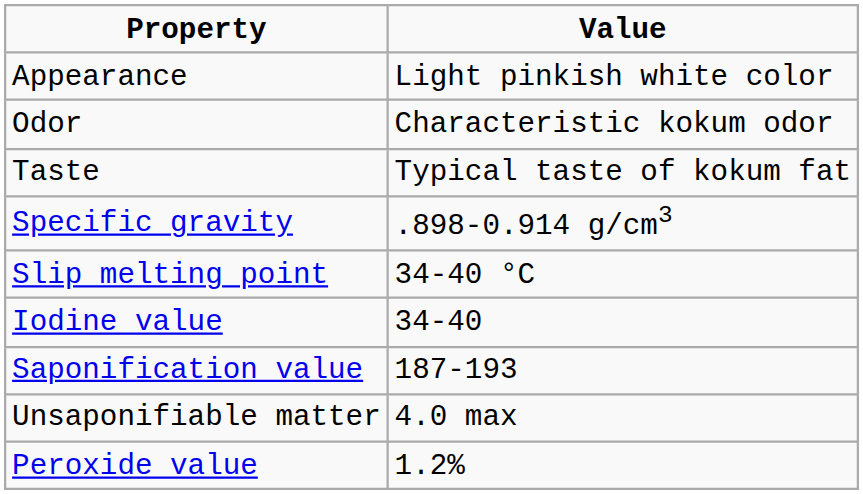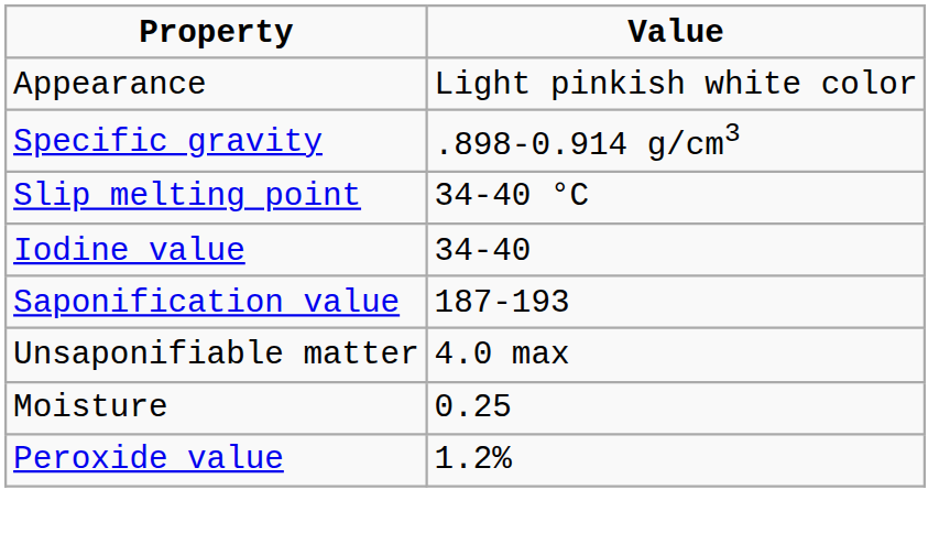- row: Odor | Characteristic kokum odor
- row: Taste | Typical taste of kokum fat
+ row: Moisture | 0.25
